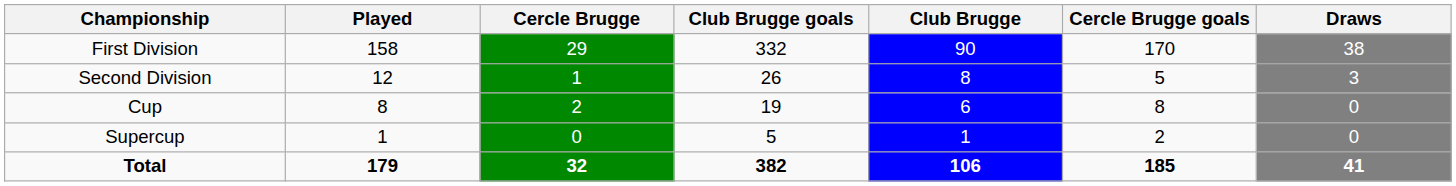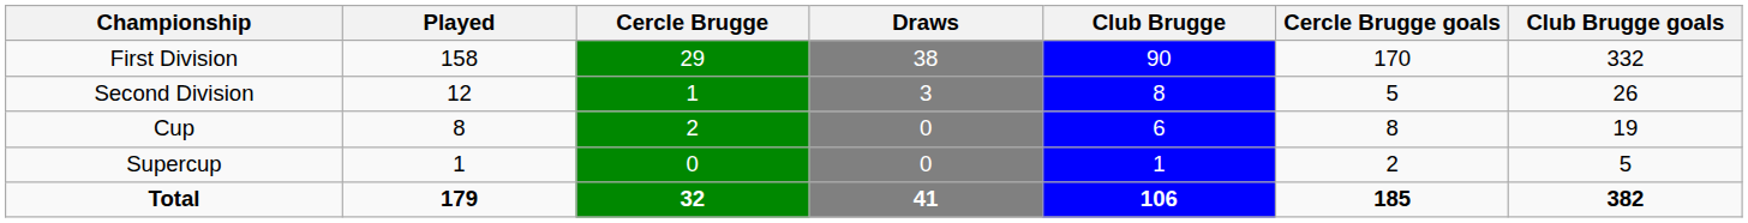columns swapped: Draws <-> Club Brugge goals
